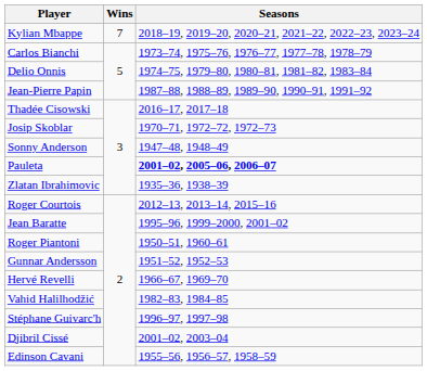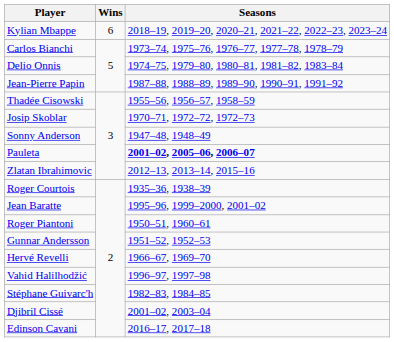Kylian Mbappe | Wins: 7 -> 6
Thadée Cisowski | Seasons: 2016–17, 2017–18 -> 1955–56, 1956–57, 1958–59
Zlatan Ibrahimovic | Seasons: 1935–36, 1938–39 -> 2012–13, 2013–14, 2015–16
Roger Courtois | Seasons: 2012–13, 2013–14, 2015–16 -> 1935–36, 1938–39
Vahid Halilhodžić | Seasons: 1982–83, 1984–85 -> 1996–97, 1997–98
Stéphane Guivarc'h | Seasons: 1996–97, 1997–98 -> 1982–83, 1984–85
Edinson Cavani | Seasons: 1955–56, 1956–57, 1958–59 -> 2016–17, 2017–18
